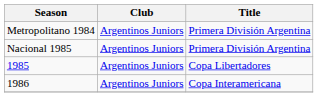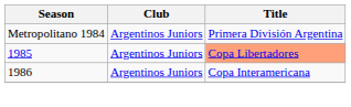- row: Nacional 1985 | Argentinos Juniors | Primera División Argentina
1985 | Title: no background -> lightsalmon background
